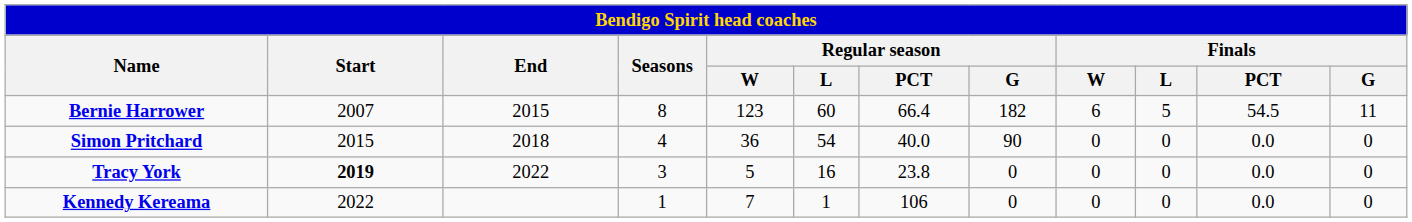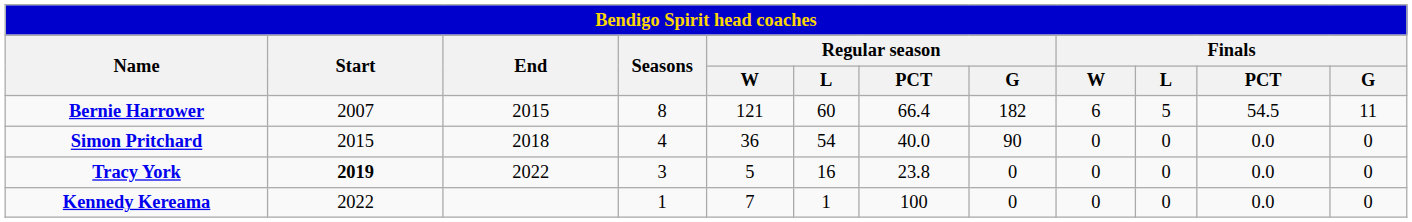Bernie Harrower | Regular season / W: 123 -> 121
Kennedy Kereama | Regular season / PCT: 106 -> 100
